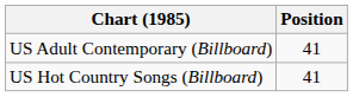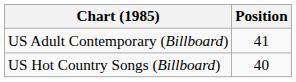US Hot Country Songs (Billboard) | Position: 41 -> 40
